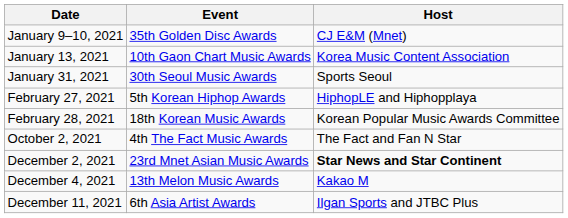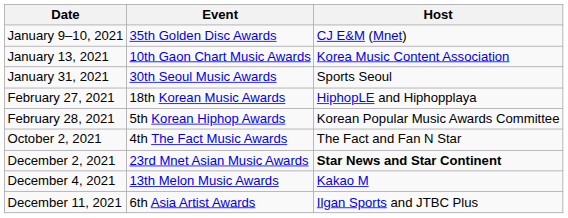February 27, 2021 | Event: 5th Korean Hiphop Awards -> 18th Korean Music Awards
February 28, 2021 | Event: 18th Korean Music Awards -> 5th Korean Hiphop Awards
